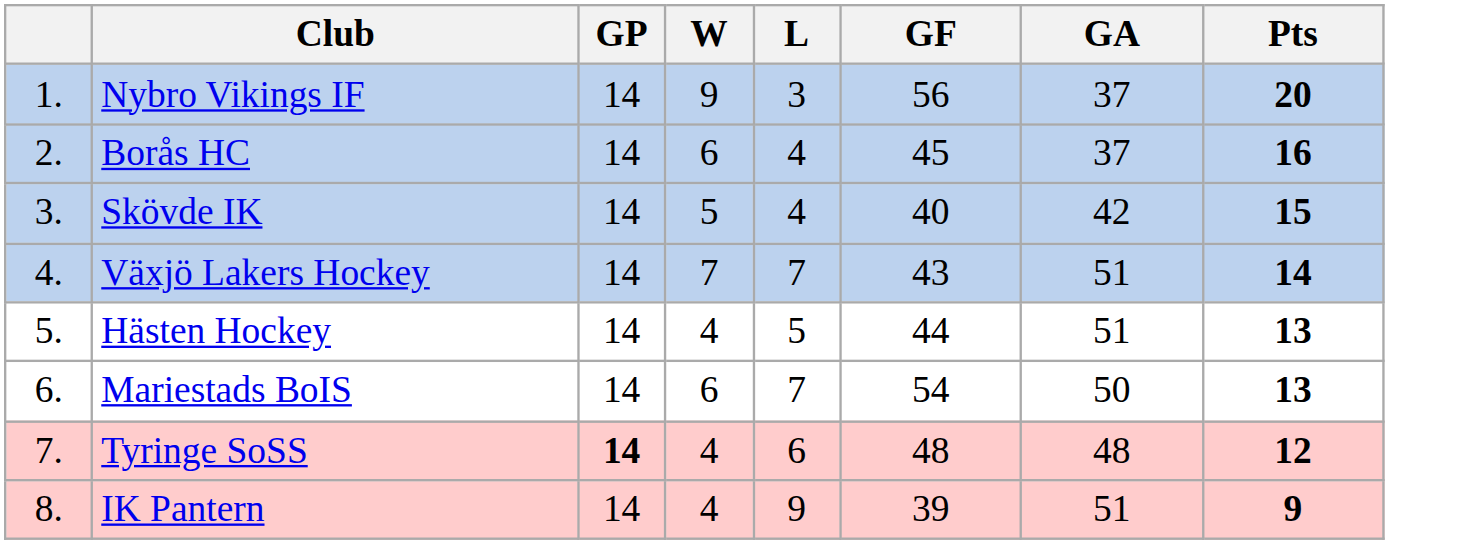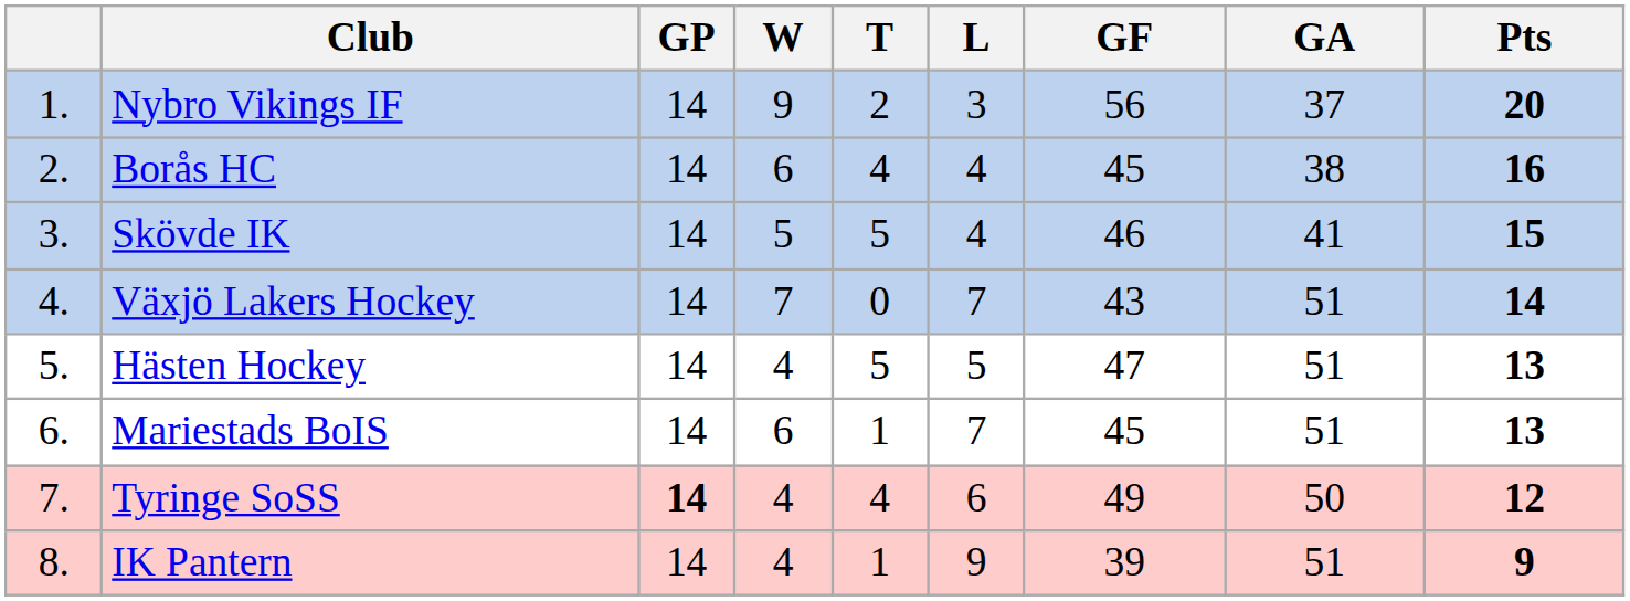+ column: T | 2 | 4 | 5 | 0 | 5 | 1 | 4 | 1
Borås HC | GA: 37 -> 38
Skövde IK | GF: 40 -> 46
Skövde IK | GA: 42 -> 41
Hästen Hockey | GF: 44 -> 47
Mariestads BoIS | GF: 54 -> 45
Mariestads BoIS | GA: 50 -> 51
Tyringe SoSS | GF: 48 -> 49
Tyringe SoSS | GA: 48 -> 50
